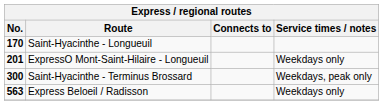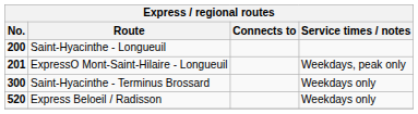Saint-Hyacinthe - Longueuil | No.: 170 -> 200
ExpressO Mont-Saint-Hilaire - Longueuil | Service times / notes: Weekdays only -> Weekdays, peak only
Saint-Hyacinthe - Terminus Brossard | Service times / notes: Weekdays, peak only -> Weekdays only
Express Beloeil / Radisson | No.: 563 -> 520
